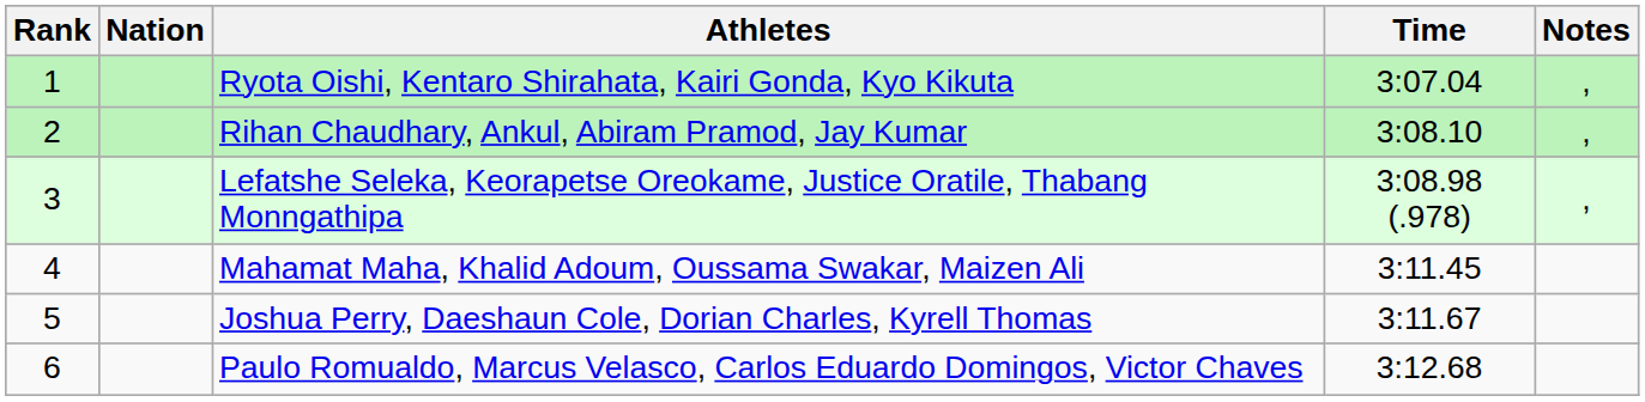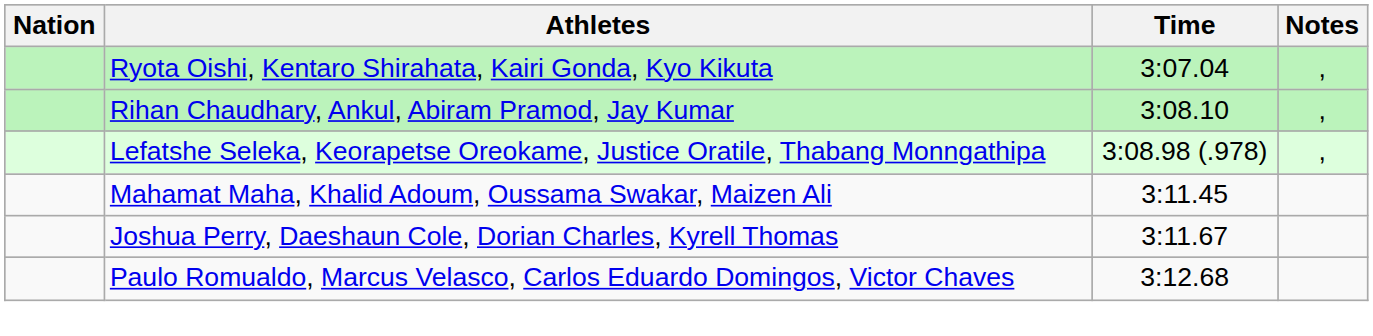- column: Rank | 1 | 2 | 3 | 4 | 5 | 6
